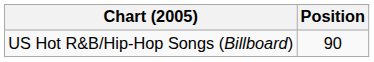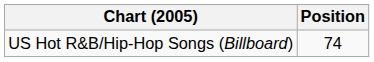US Hot R&B/Hip-Hop Songs (Billboard) | Position: 90 -> 74
